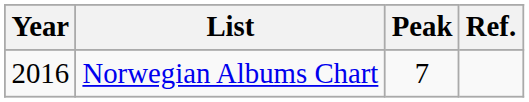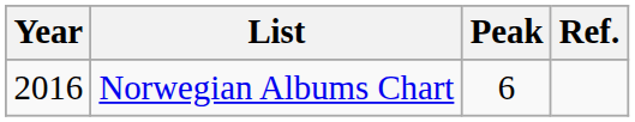Norwegian Albums Chart | Peak: 7 -> 6
